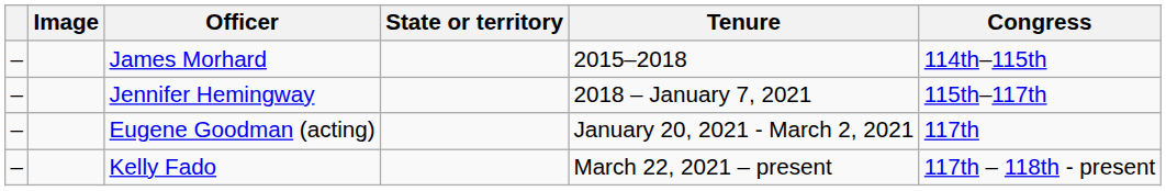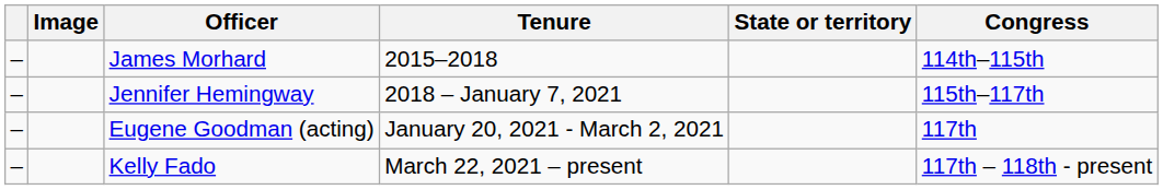columns swapped: State or territory <-> Tenure
